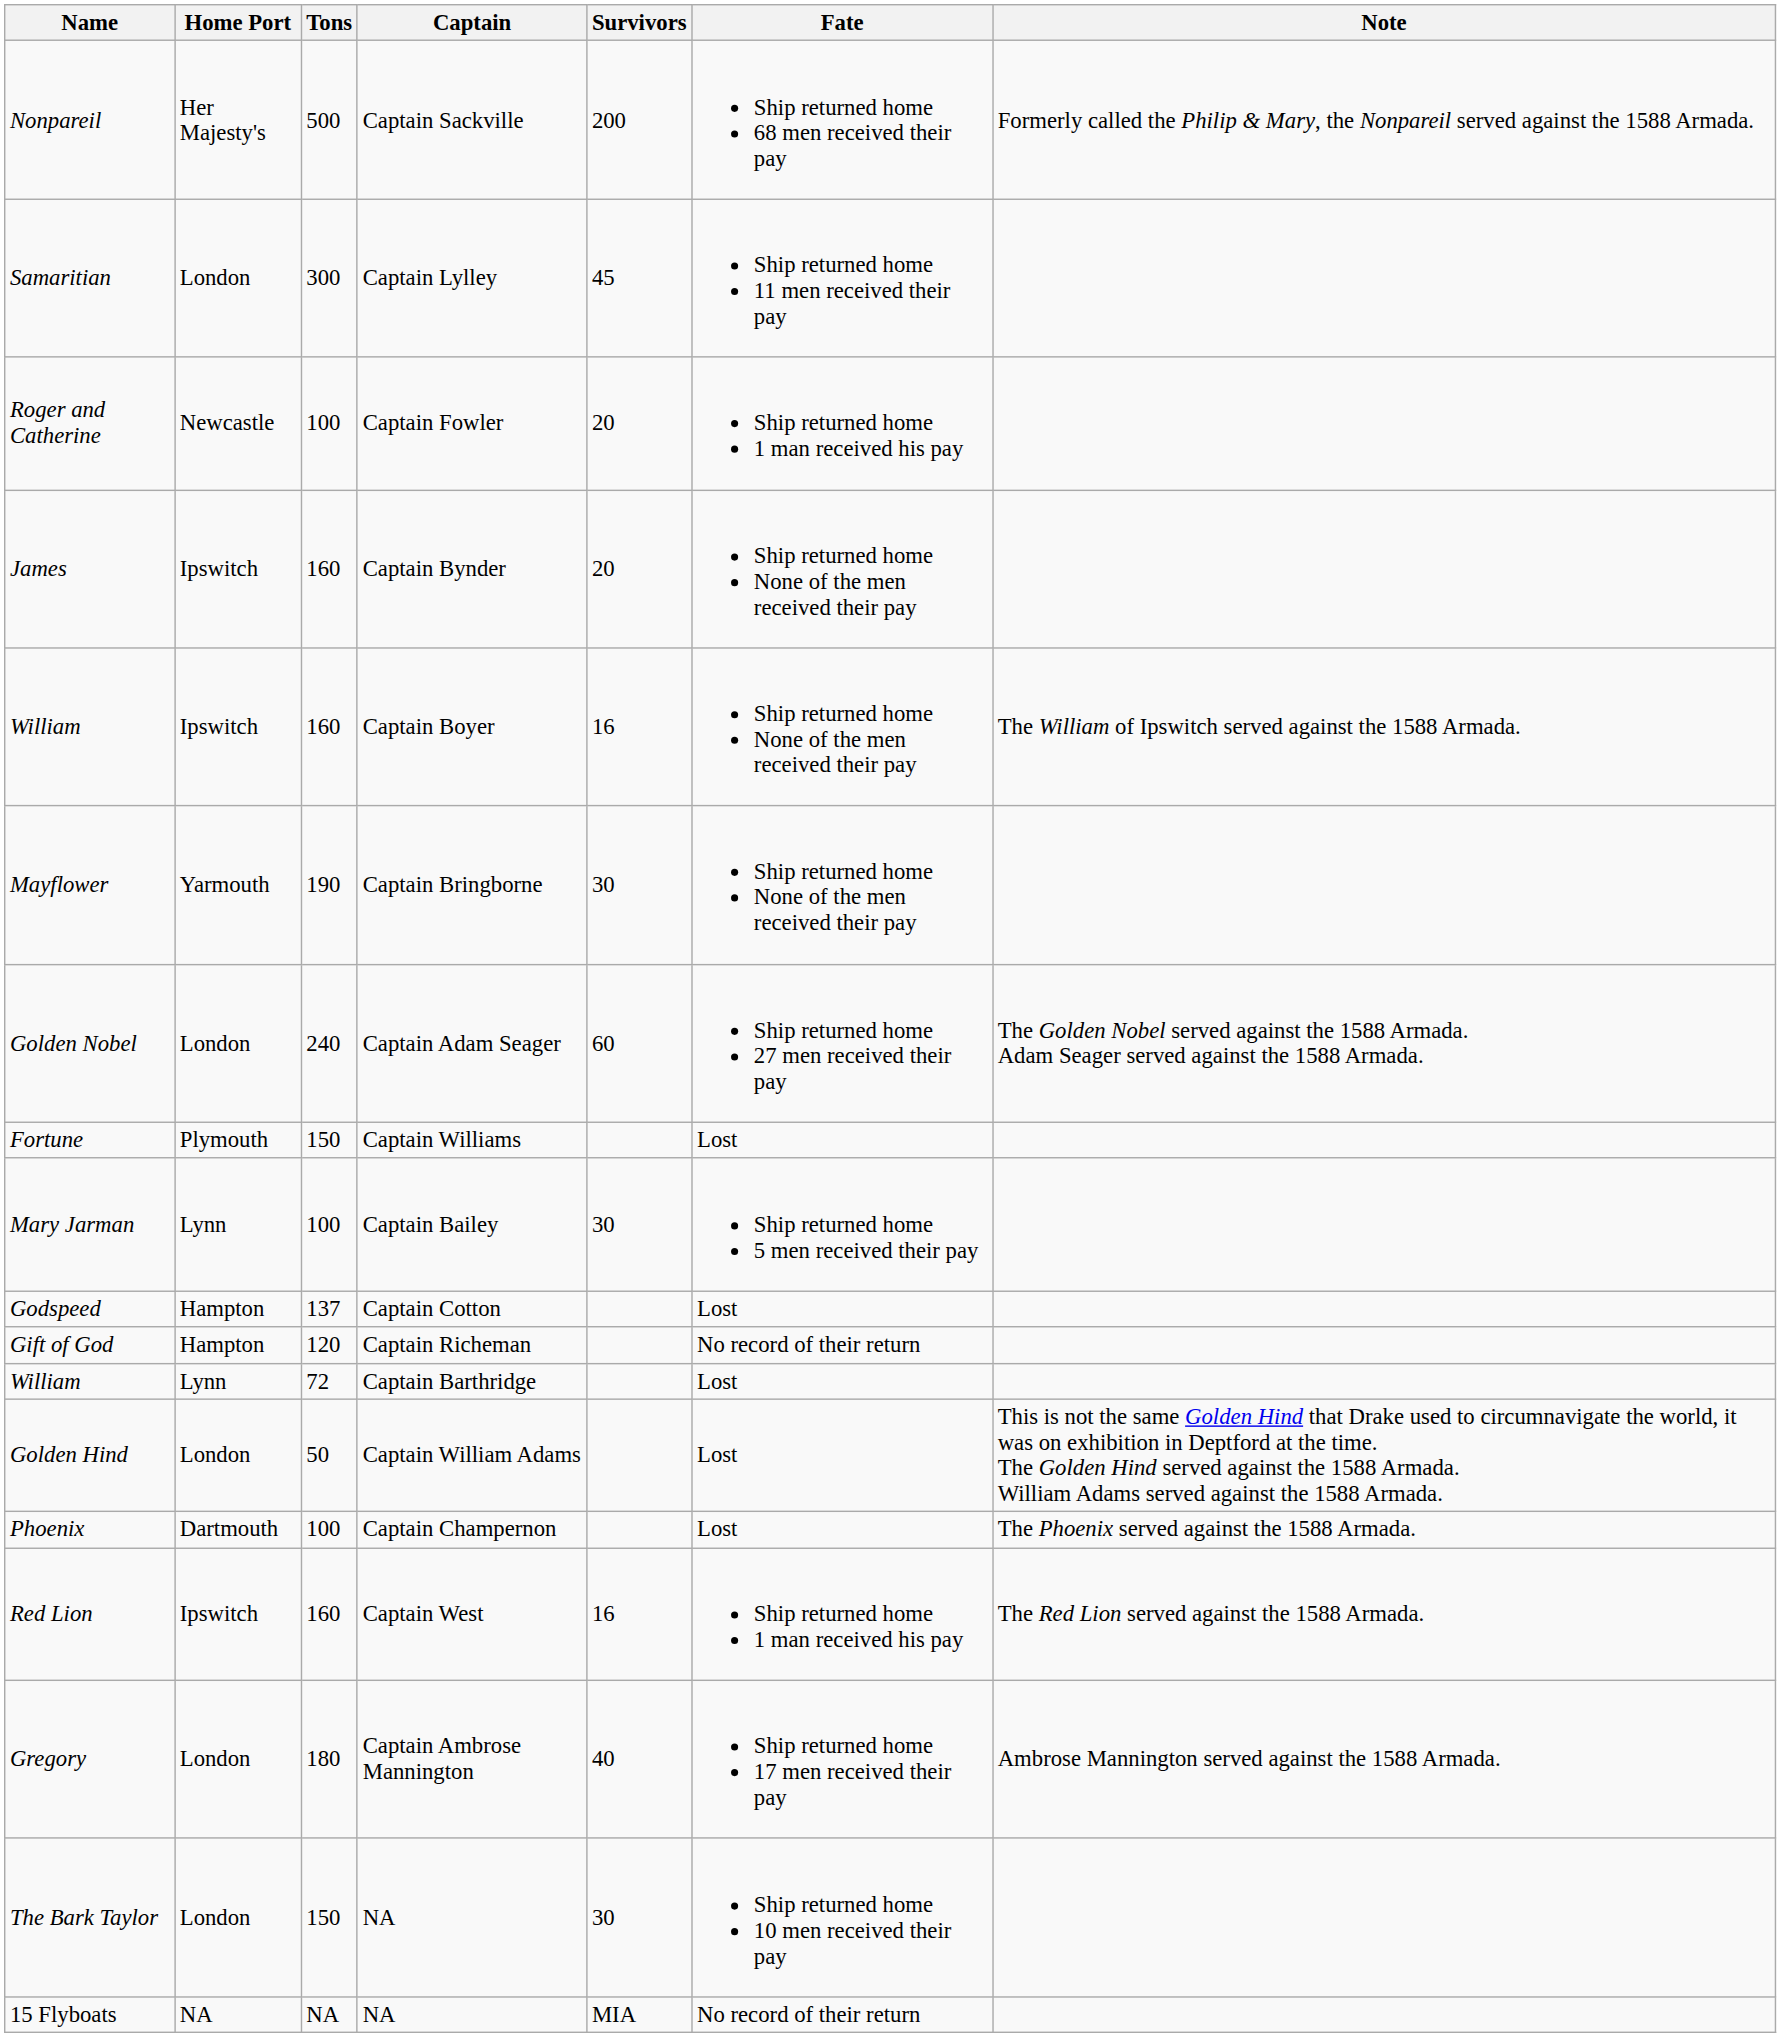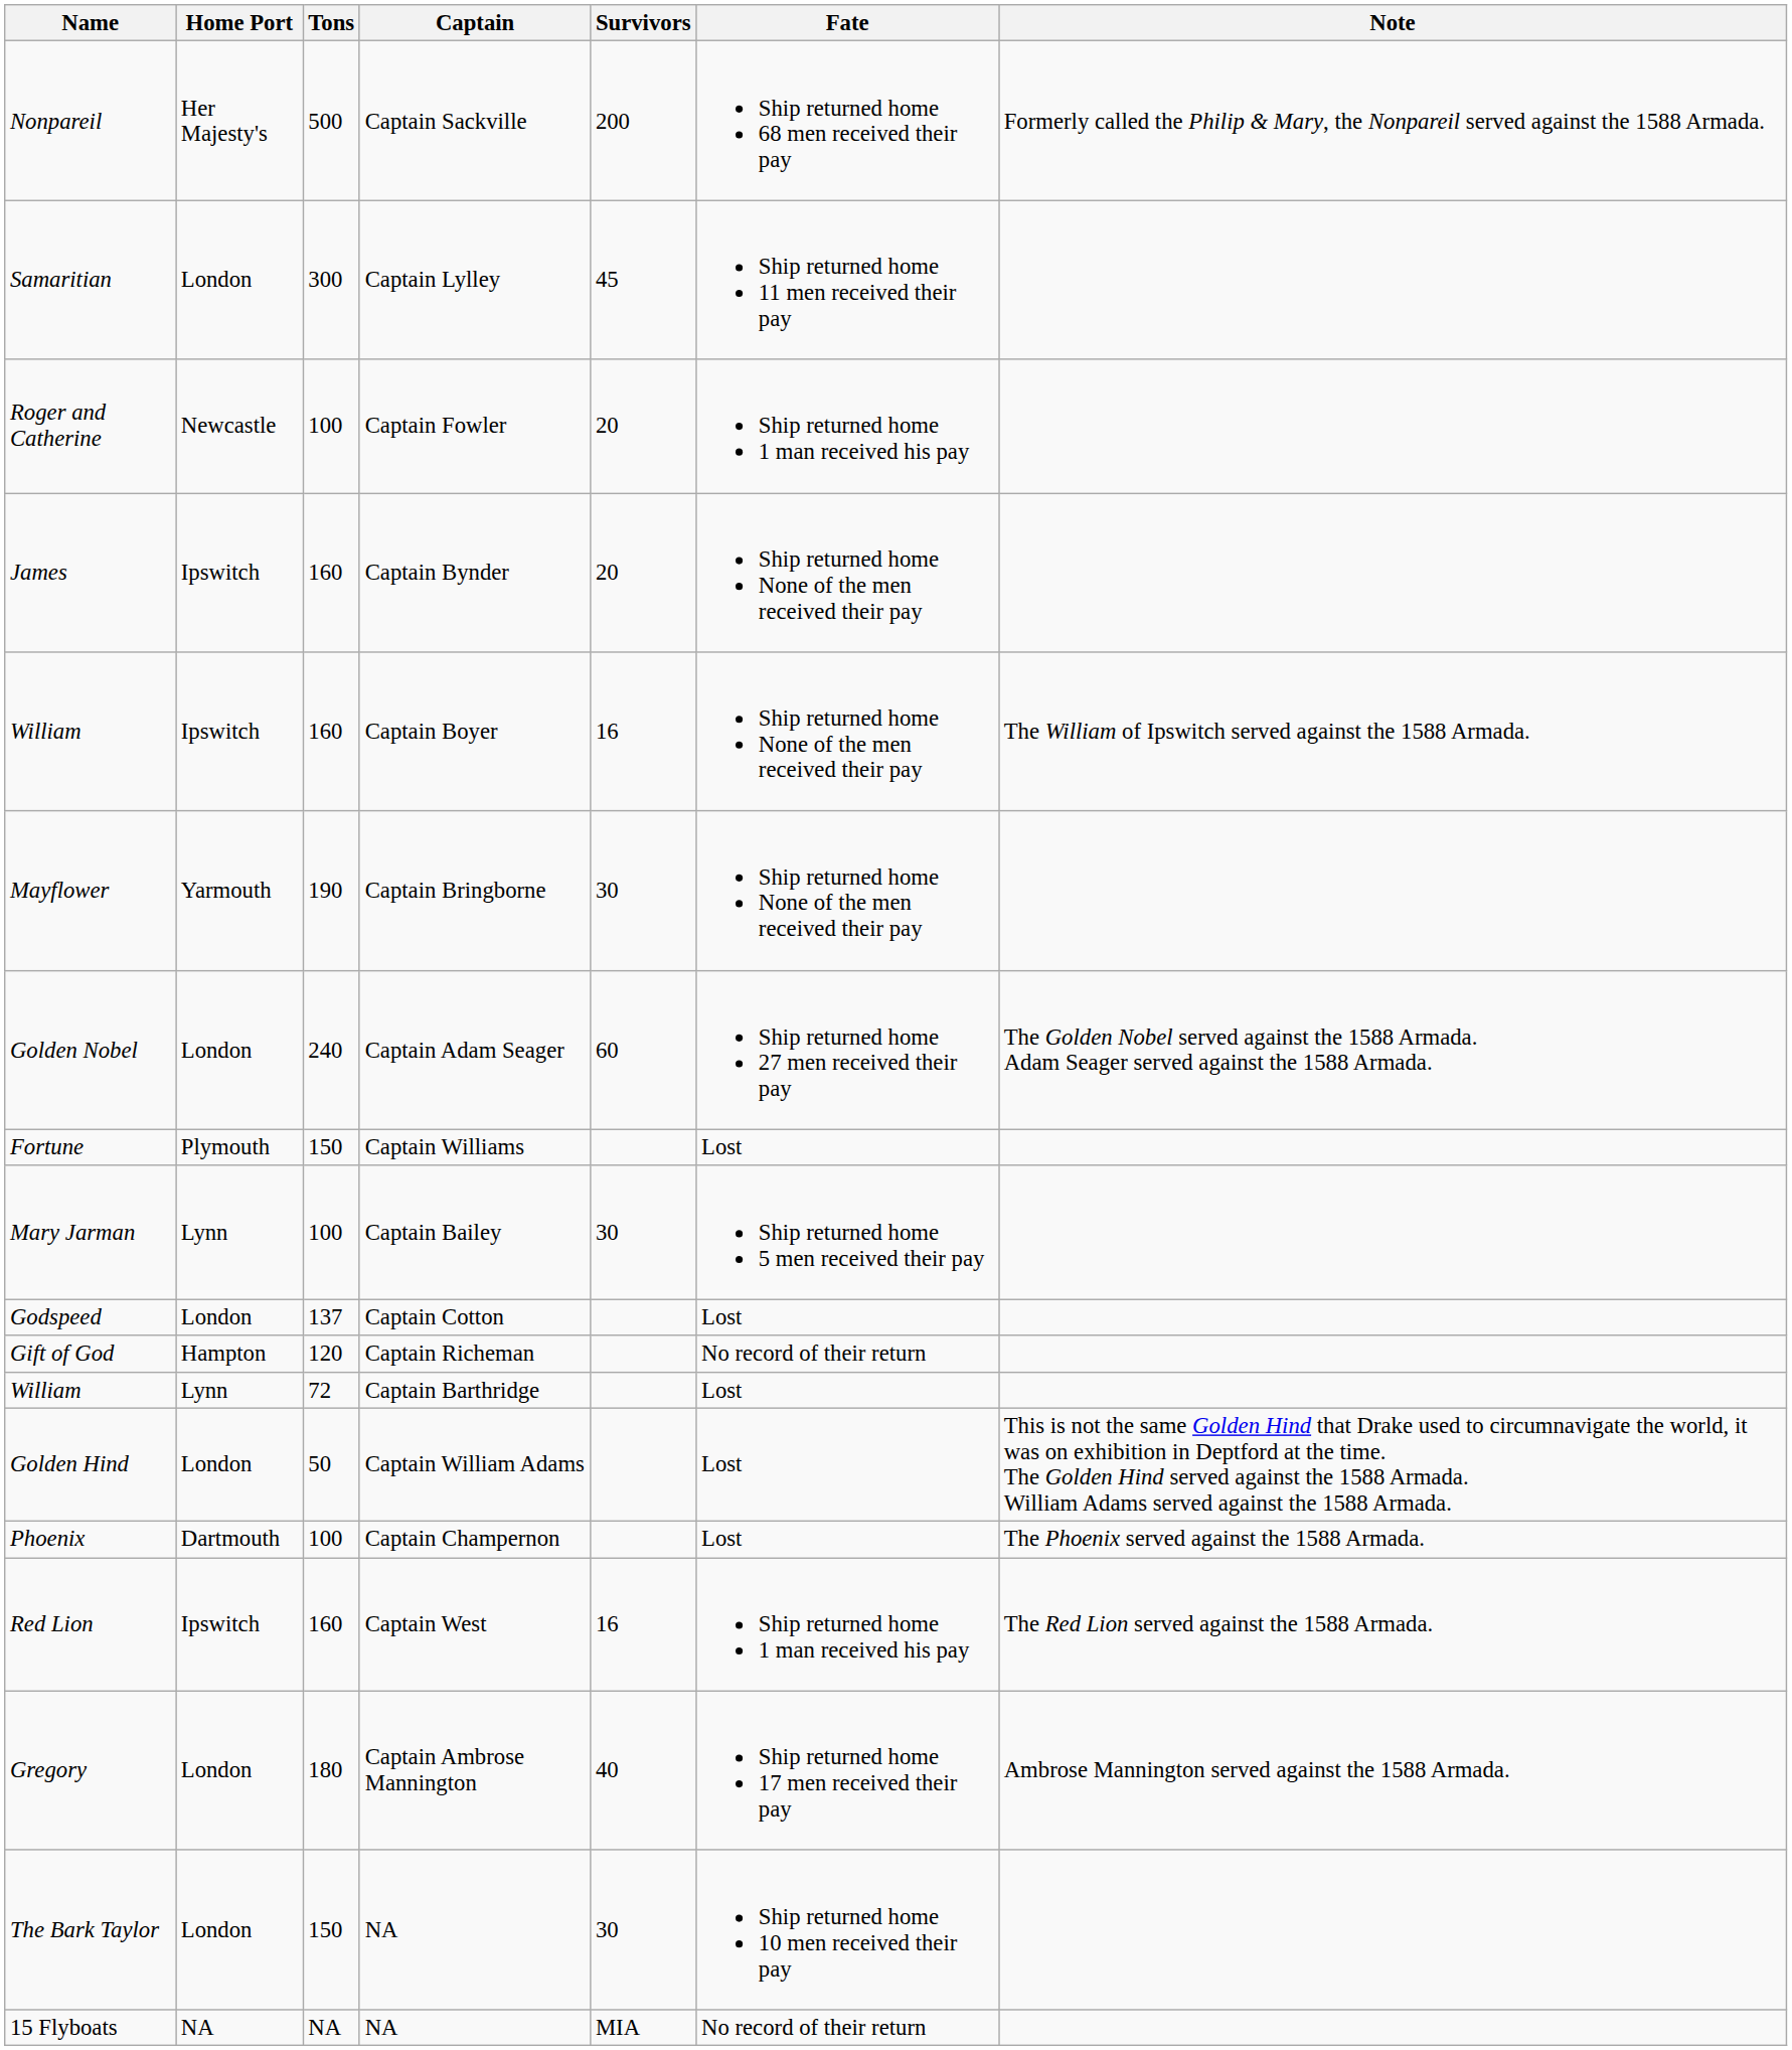Godspeed | Home Port: Hampton -> London
